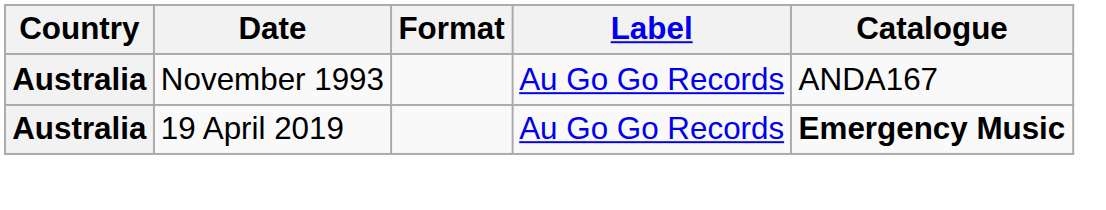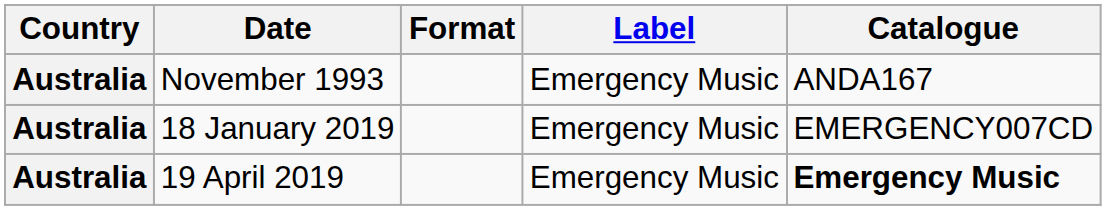November 1993 | Label: Au Go Go Records -> Emergency Music
+ row: Australia | 18 January 2019 | Emergency Music | EMERGENCY007CD
19 April 2019 | Label: Au Go Go Records -> Emergency Music
